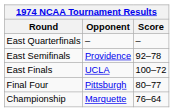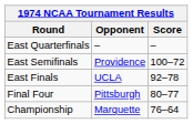East Semifinals | Score: 92–78 -> 100–72
East Finals | Score: 100–72 -> 92–78
